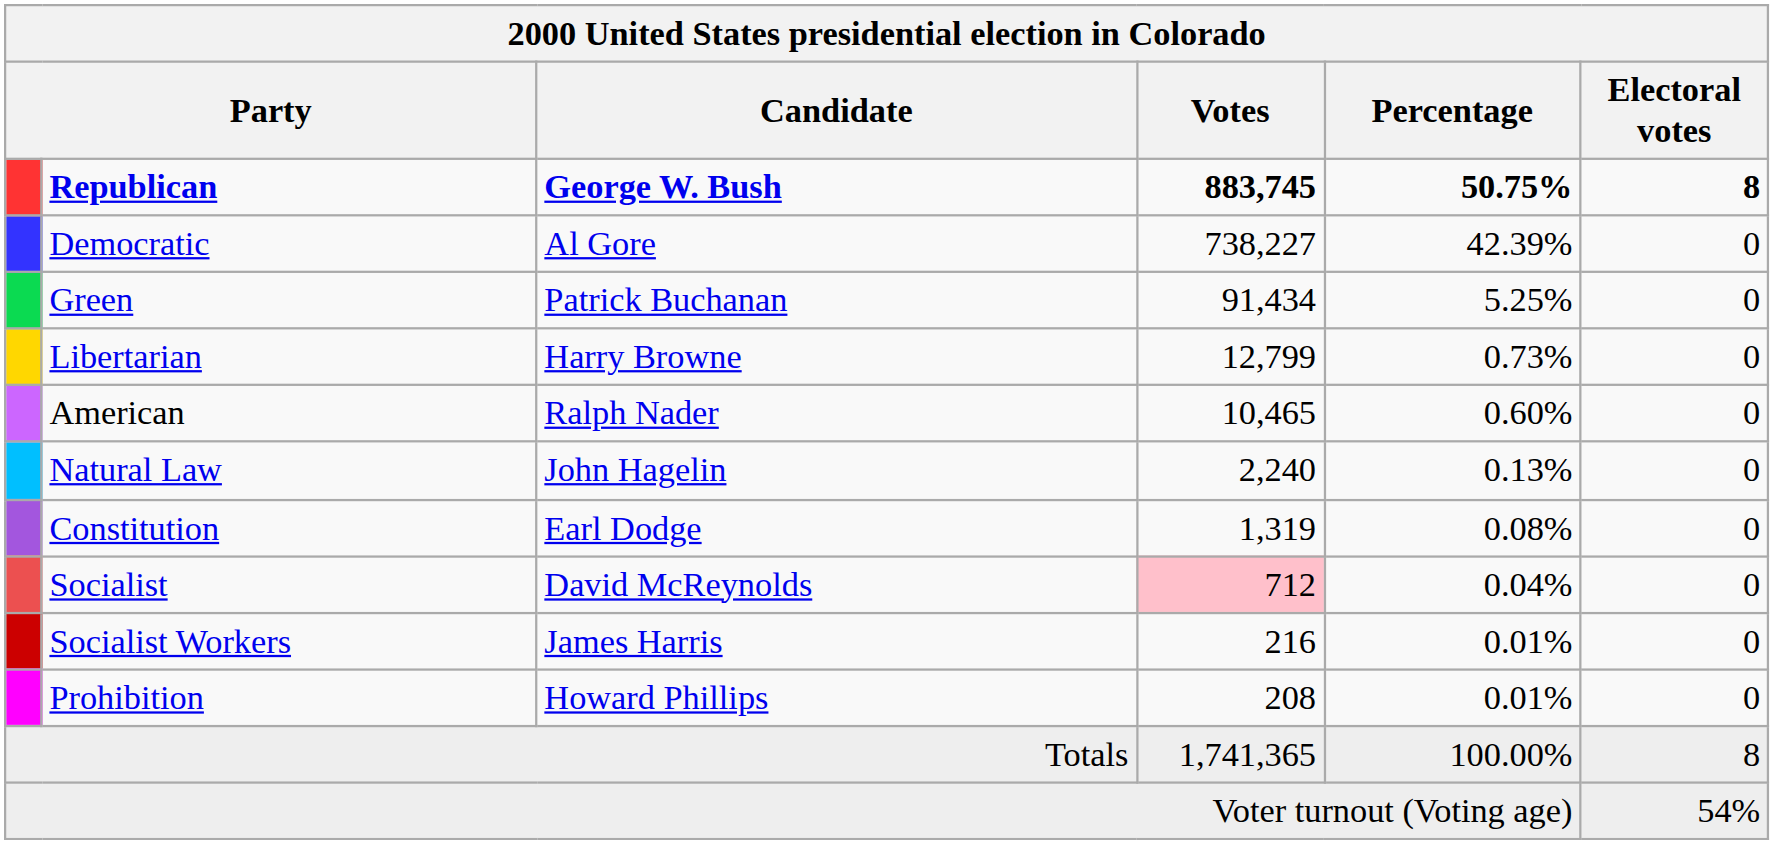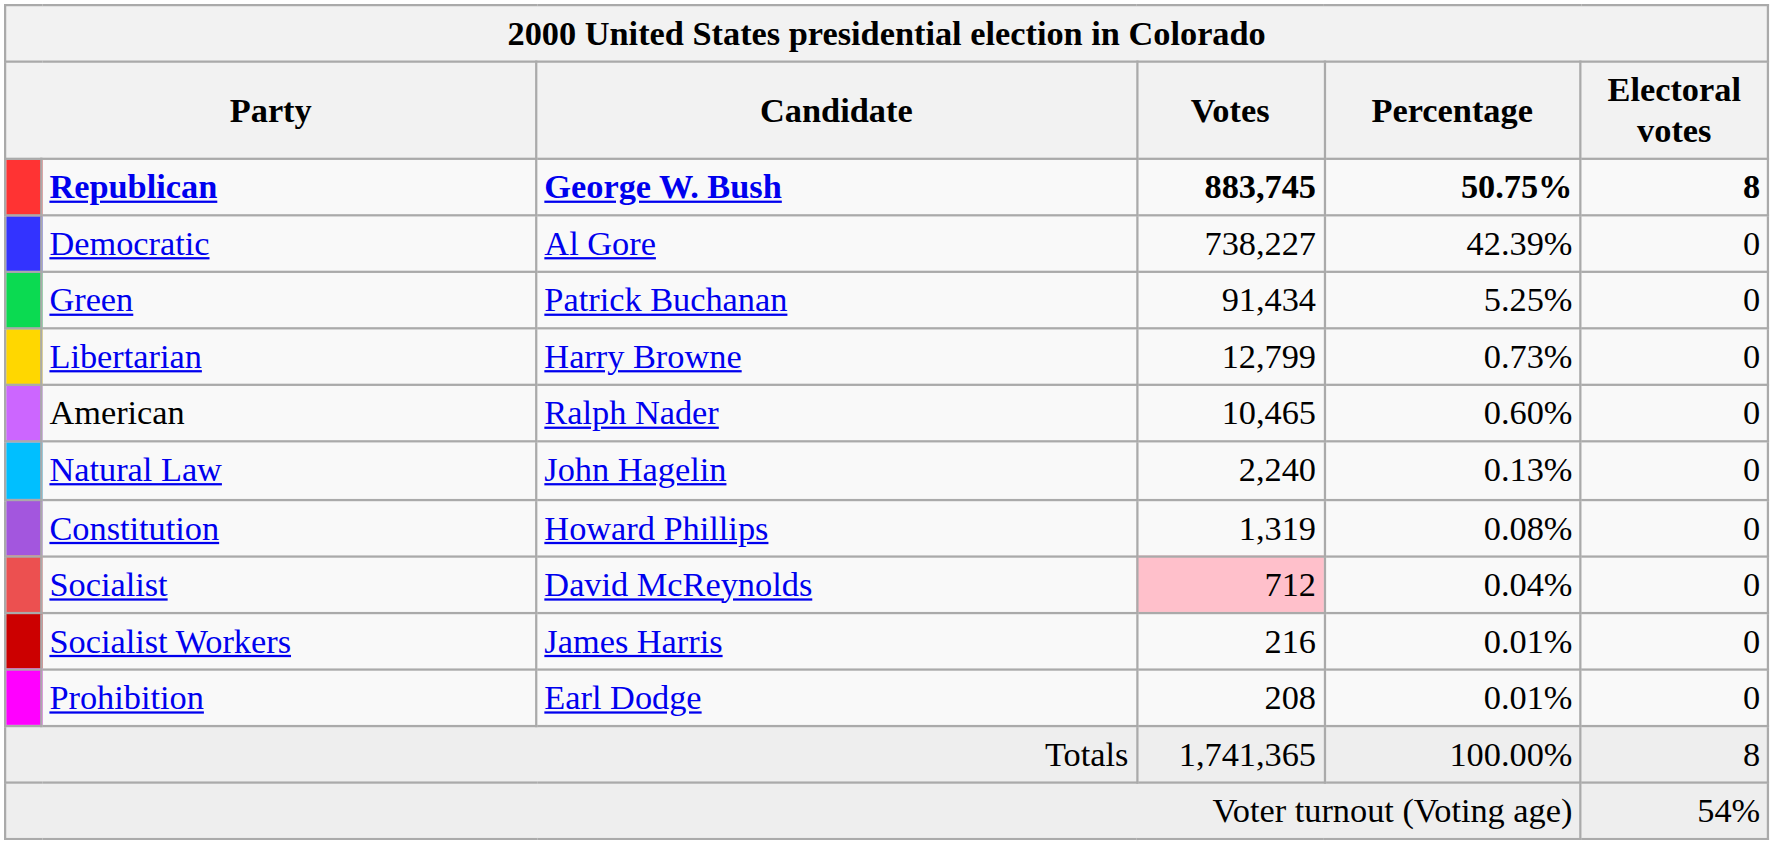Constitution | Candidate: Earl Dodge -> Howard Phillips
Prohibition | Candidate: Howard Phillips -> Earl Dodge
